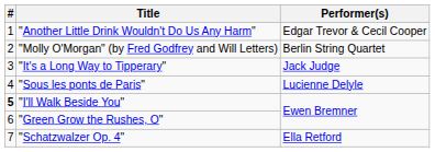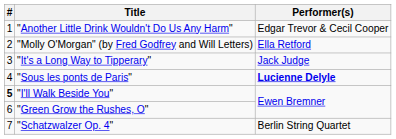"Molly O'Morgan" (by Fred Godfrey and Will Letters) | Performer(s): Berlin String Quartet -> Ella Retford
"Sous les ponts de Paris" | Performer(s): normal -> bold
"Schatzwalzer Op. 4" | Performer(s): Ella Retford -> Berlin String Quartet
